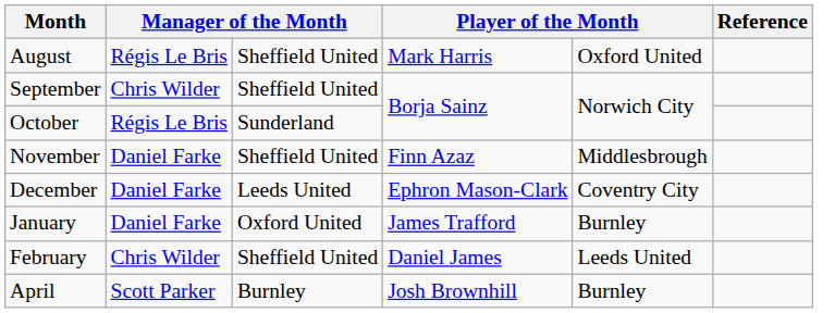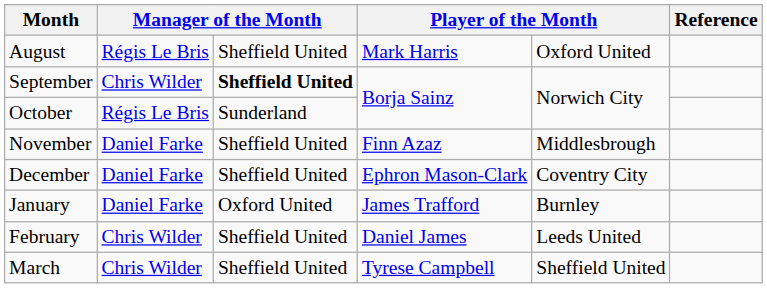September | column 3: normal -> bold
December | column 3: Leeds United -> Sheffield United
+ row: March | Chris Wilder | Sheffield United | Tyrese Campbell | Sheffield United
- row: April | Scott Parker | Burnley | Josh Brownhill | Burnley
